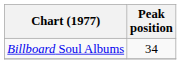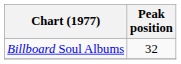Billboard Soul Albums | Peak position: 34 -> 32
